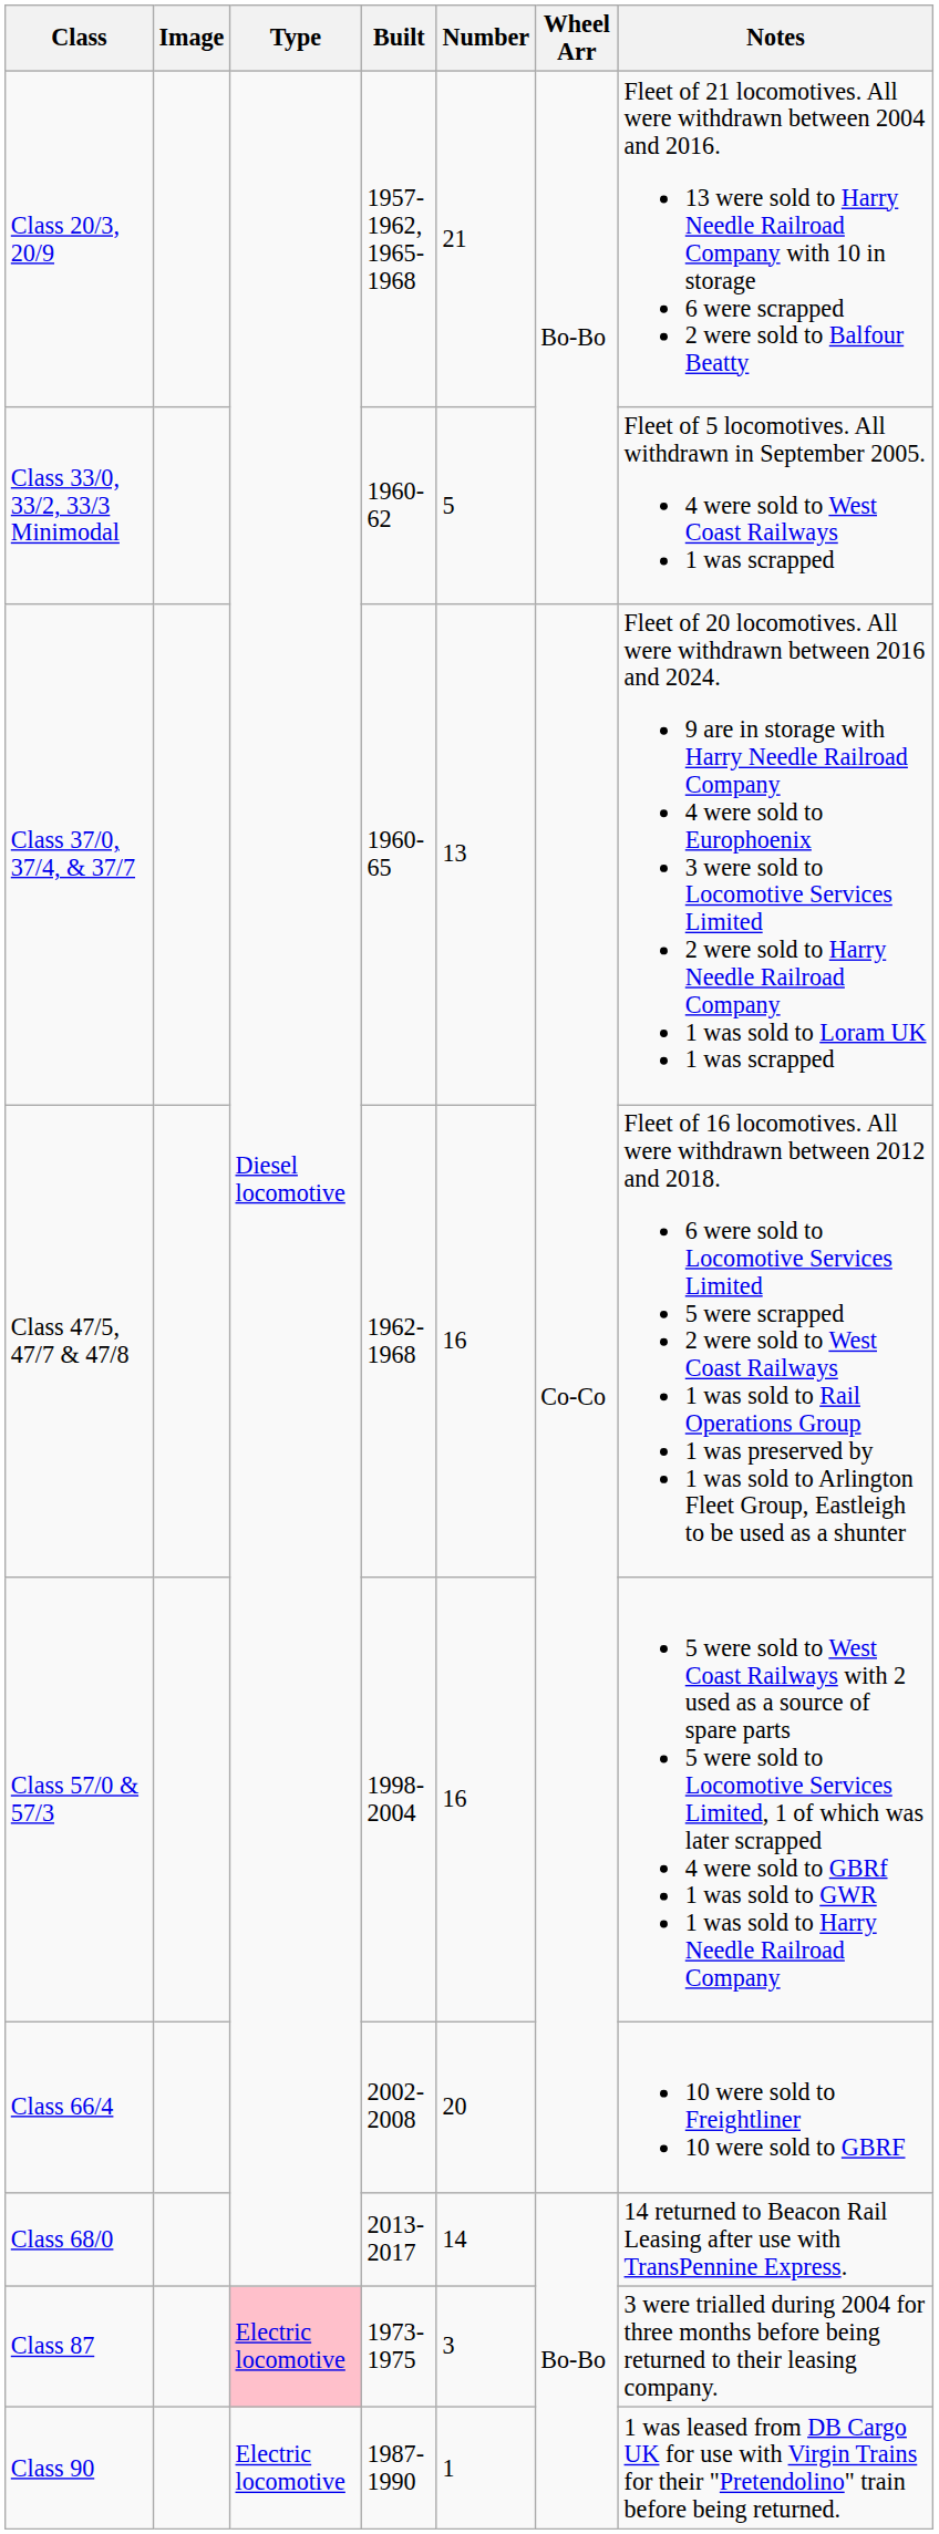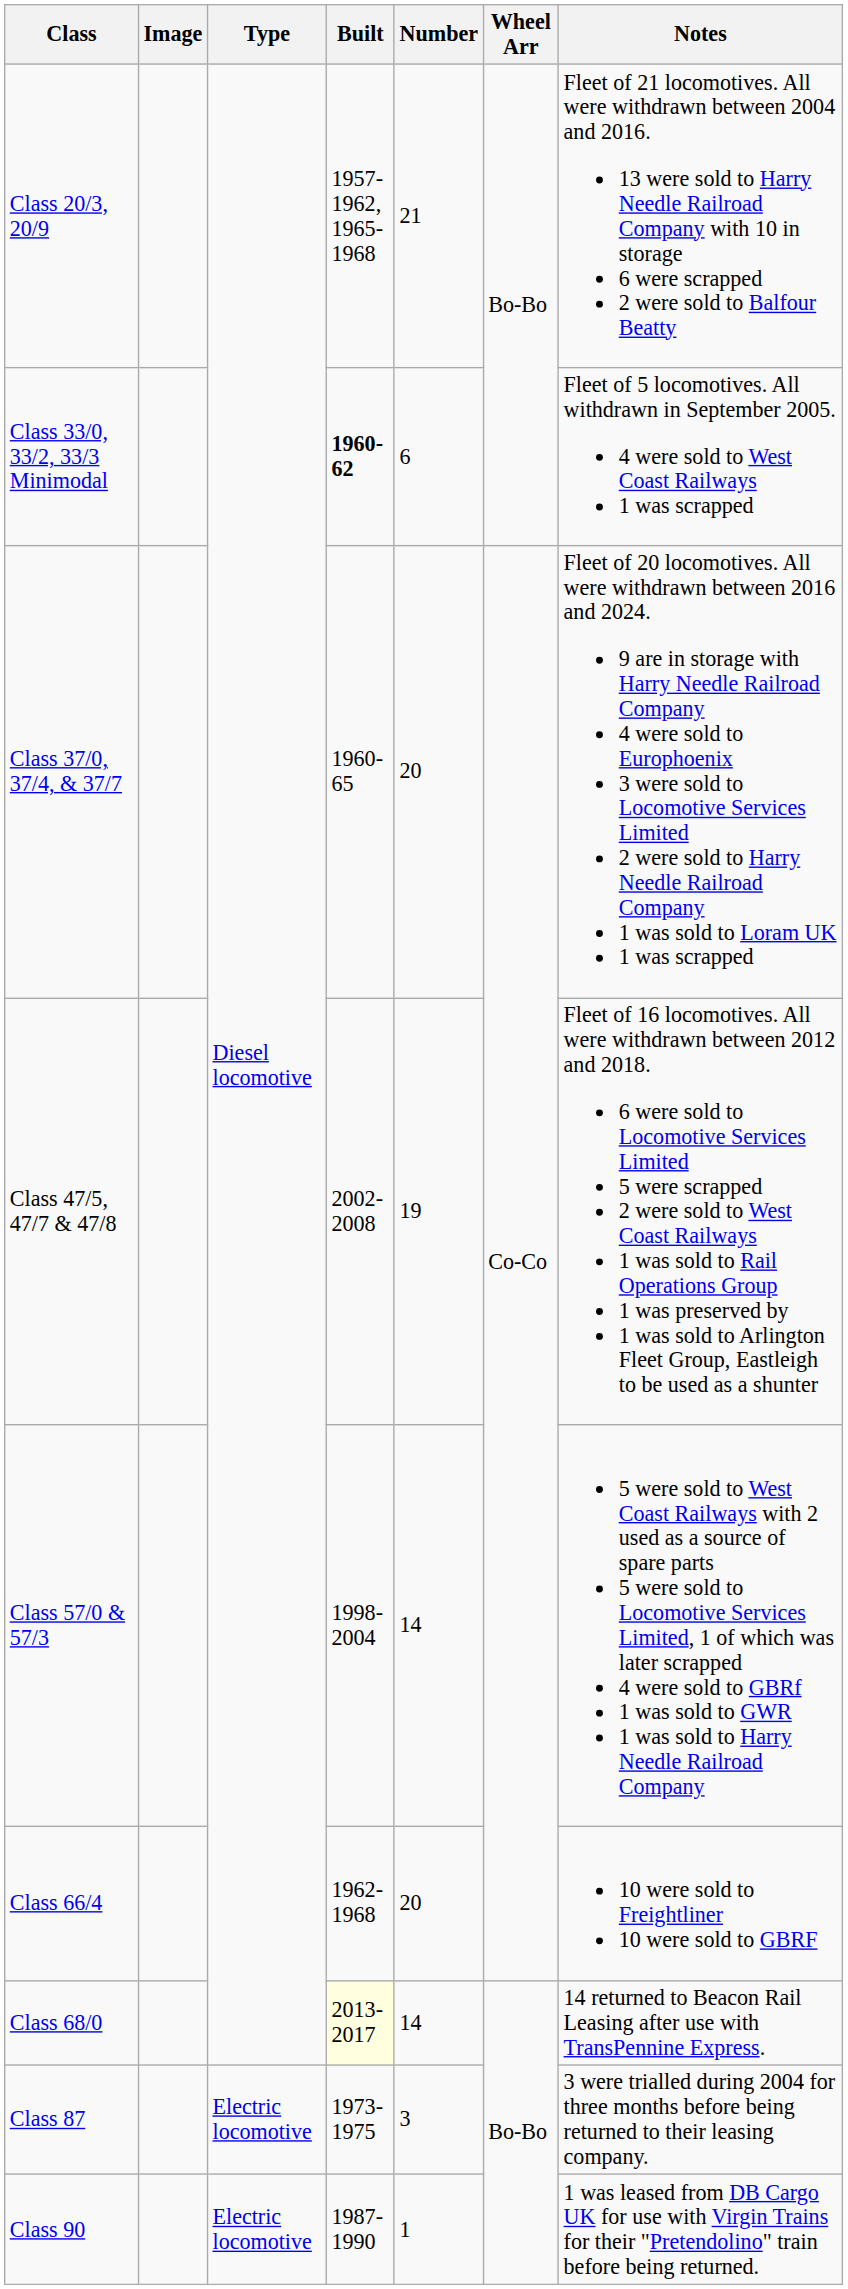Class 33/0, 33/2, 33/3 Minimodal | Built: normal -> bold
Class 33/0, 33/2, 33/3 Minimodal | Number: 5 -> 6
Class 37/0, 37/4, & 37/7 | Number: 13 -> 20
Class 47/5, 47/7 & 47/8 | Built: 1962-1968 -> 2002-2008
Class 47/5, 47/7 & 47/8 | Number: 16 -> 19
Class 57/0 & 57/3 | Number: 16 -> 14
Class 66/4 | Built: 2002-2008 -> 1962-1968
Class 68/0 | Built: no background -> lightyellow background
Class 87 | Type: pink background -> no background
